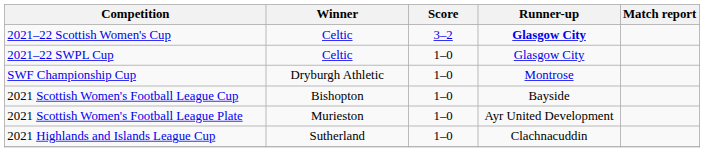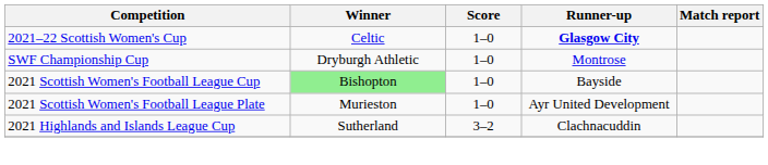2021–22 Scottish Women's Cup | Score: 3–2 -> 1–0
- row: 2021–22 SWPL Cup | Celtic | 1–0 | Glasgow City
2021 Scottish Women's Football League Cup | Winner: no background -> lightgreen background
2021 Highlands and Islands League Cup | Score: 1–0 -> 3–2
